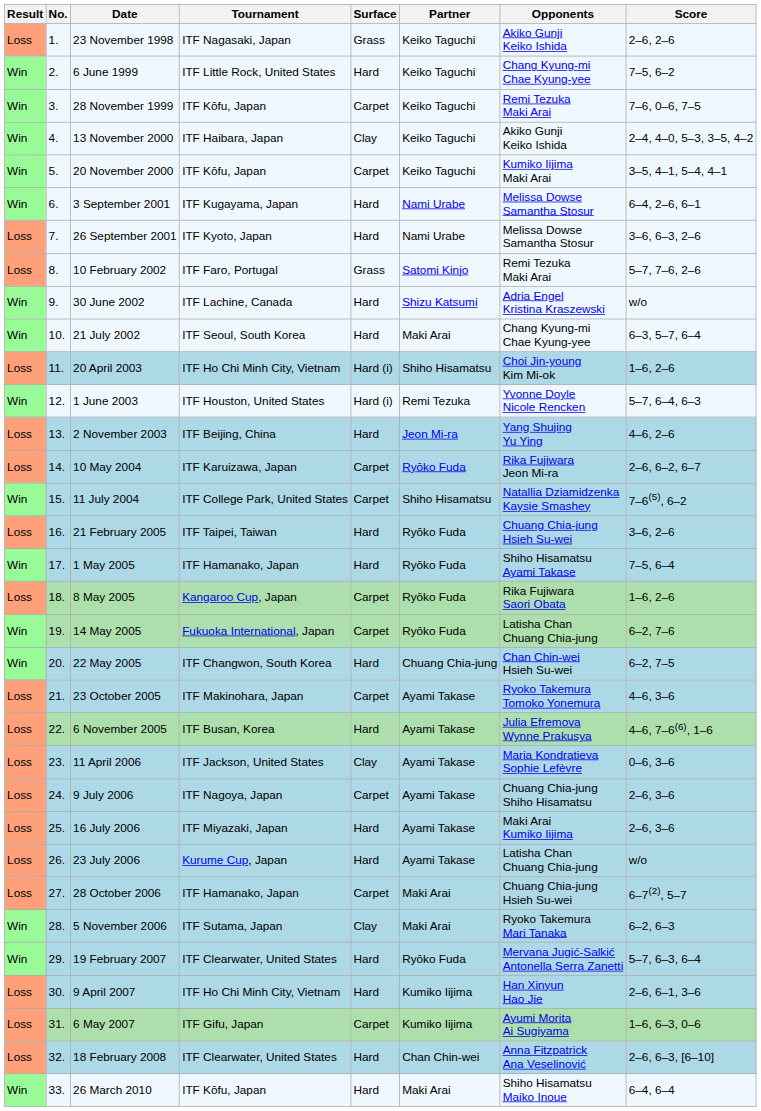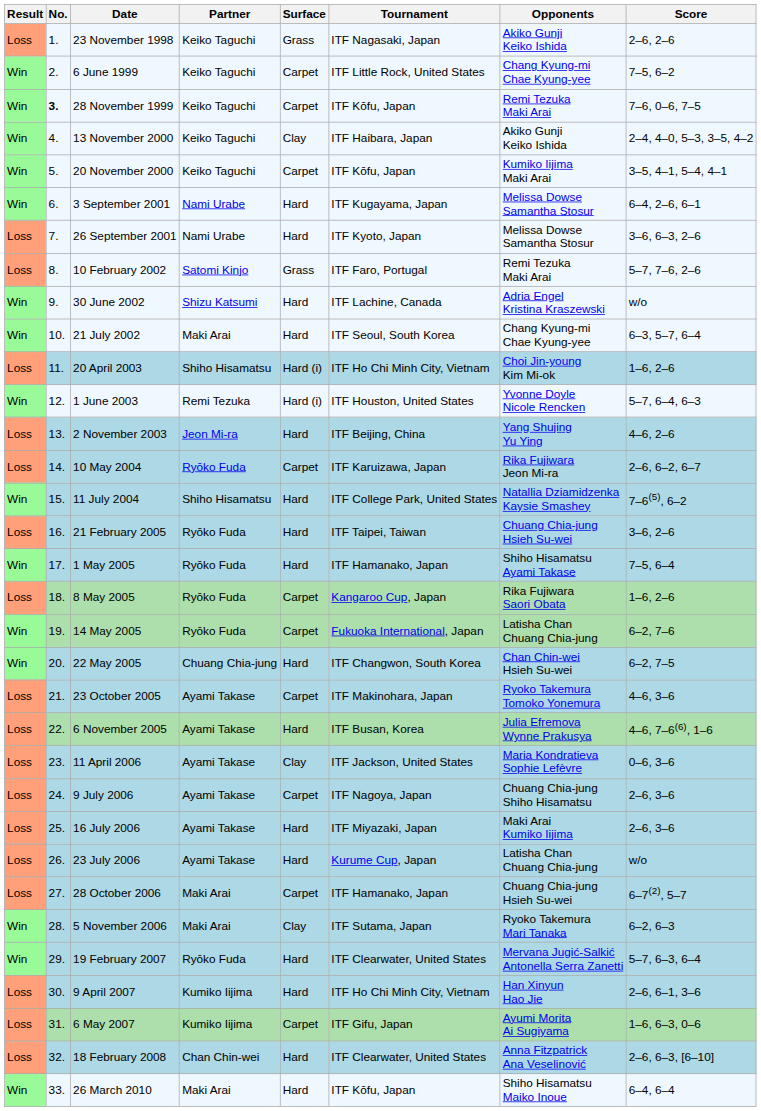columns swapped: Tournament <-> Partner
6 June 1999 | Surface: Hard -> Carpet
28 November 1999 | No.: normal -> bold
11 July 2004 | Surface: Carpet -> Hard
